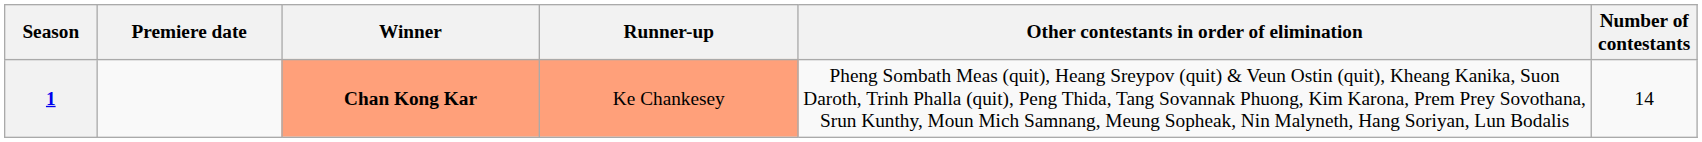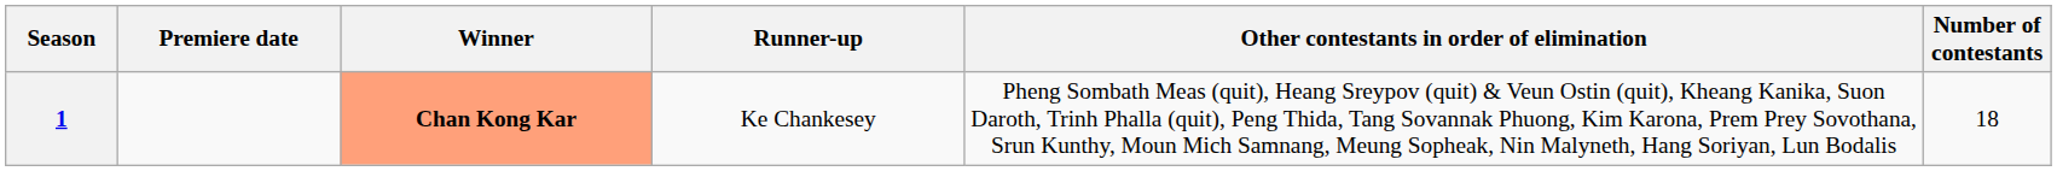1 | Runner-up: lightsalmon background -> no background
1 | Number of contestants: 14 -> 18
